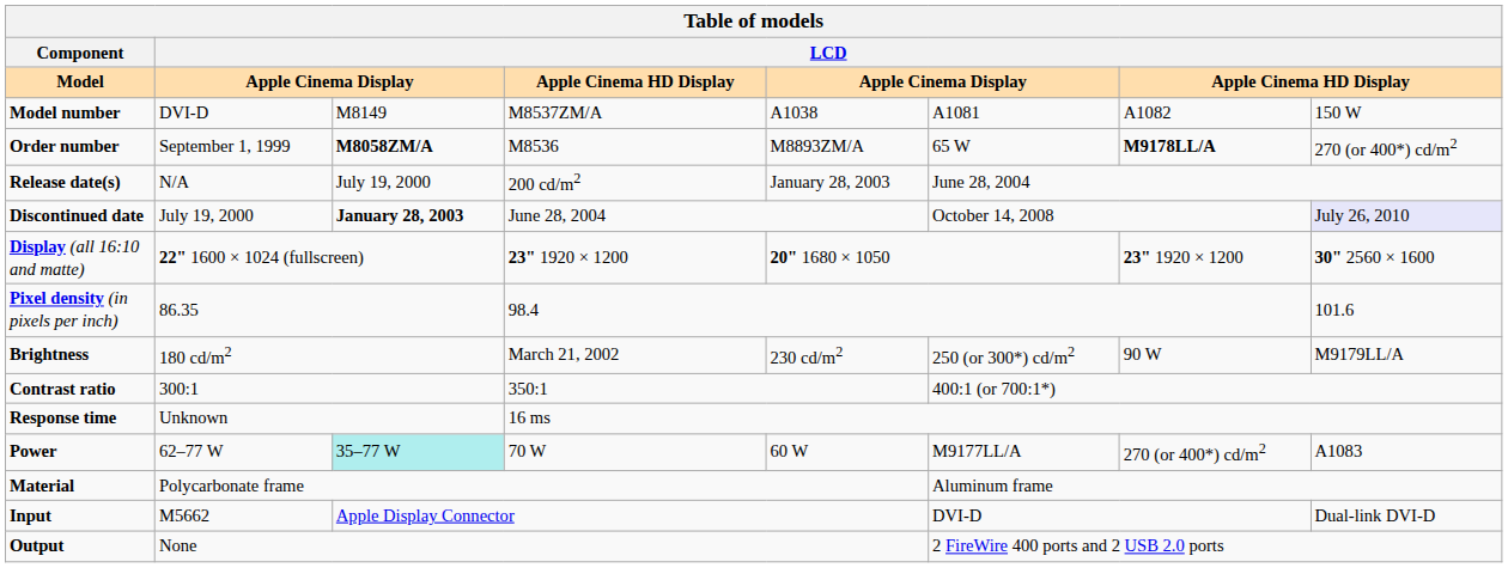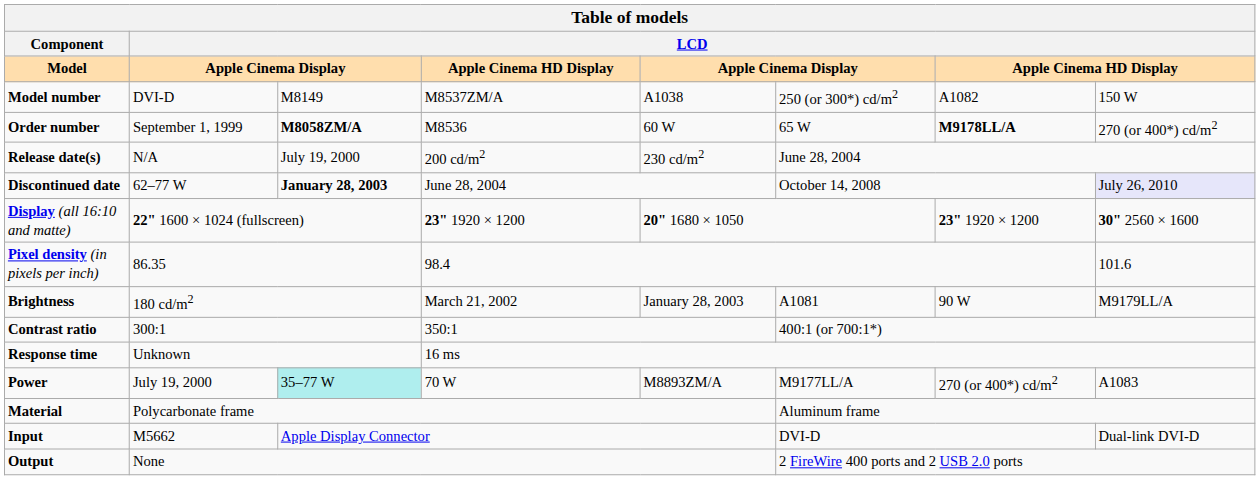Model number | column 6: A1081 -> 250 (or 300*) cd/m2
Order number | column 5: M8893ZM/A -> 60 W
Release date(s) | column 5: January 28, 2003 -> 230 cd/m2
Discontinued date | column 2: July 19, 2000 -> 62–77 W
Brightness | column 5: 230 cd/m2 -> January 28, 2003
Brightness | column 6: 250 (or 300*) cd/m2 -> A1081
Power | column 2: 62–77 W -> July 19, 2000
Power | column 5: 60 W -> M8893ZM/A
